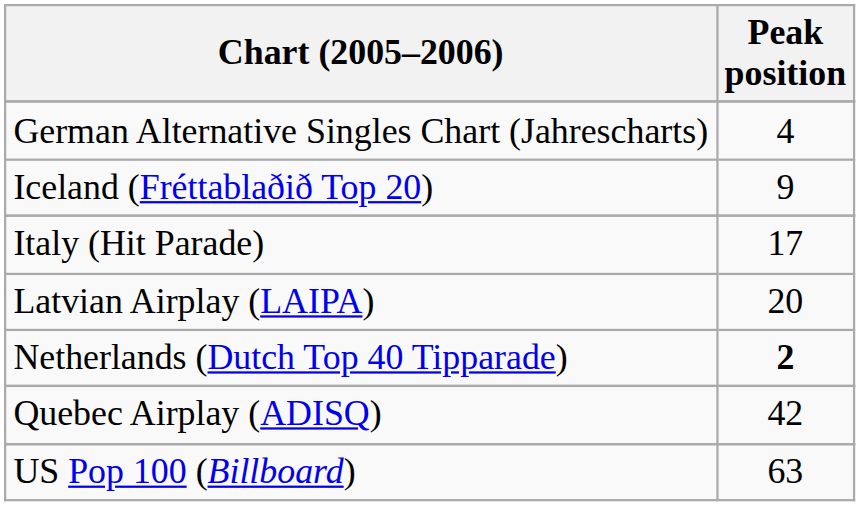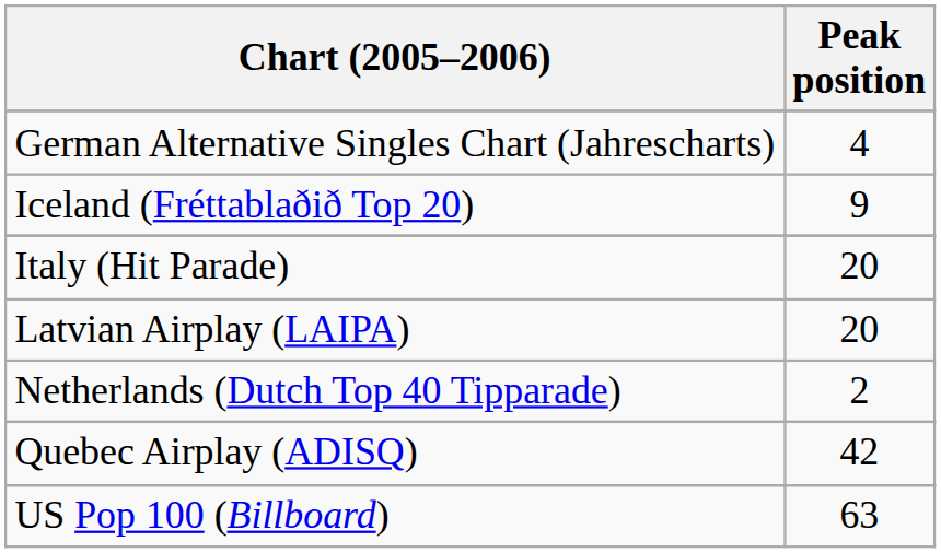Italy (Hit Parade) | Peak position: 17 -> 20
Netherlands (Dutch Top 40 Tipparade) | Peak position: bold -> normal
